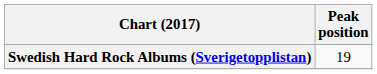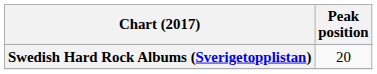Swedish Hard Rock Albums (Sverigetopplistan) | Peak position: 19 -> 20
